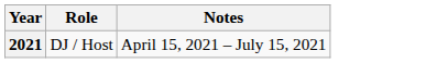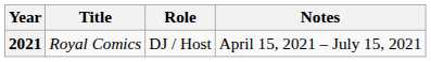+ column: Title | Royal Comics
